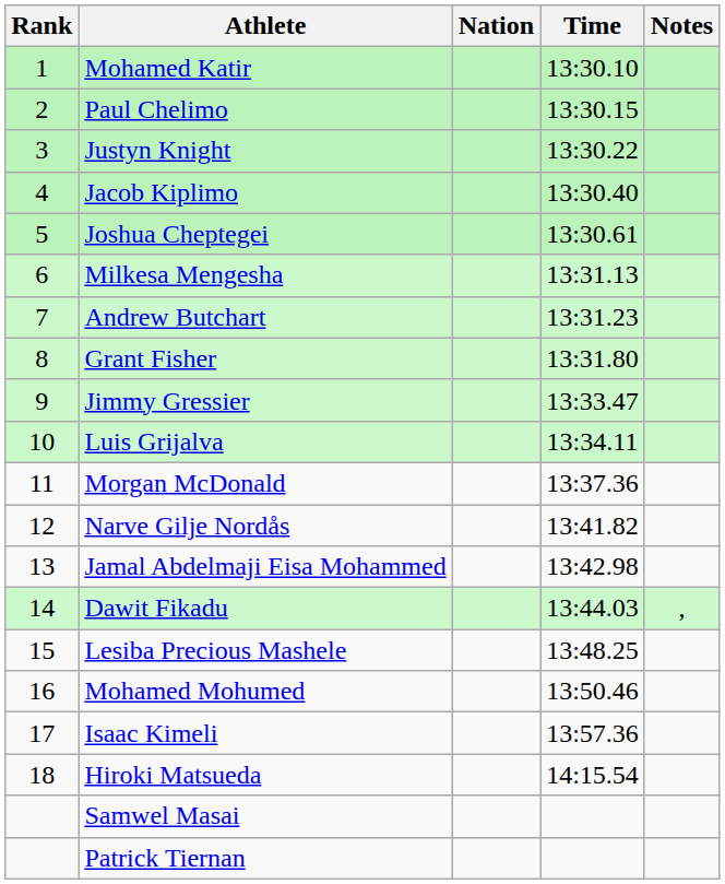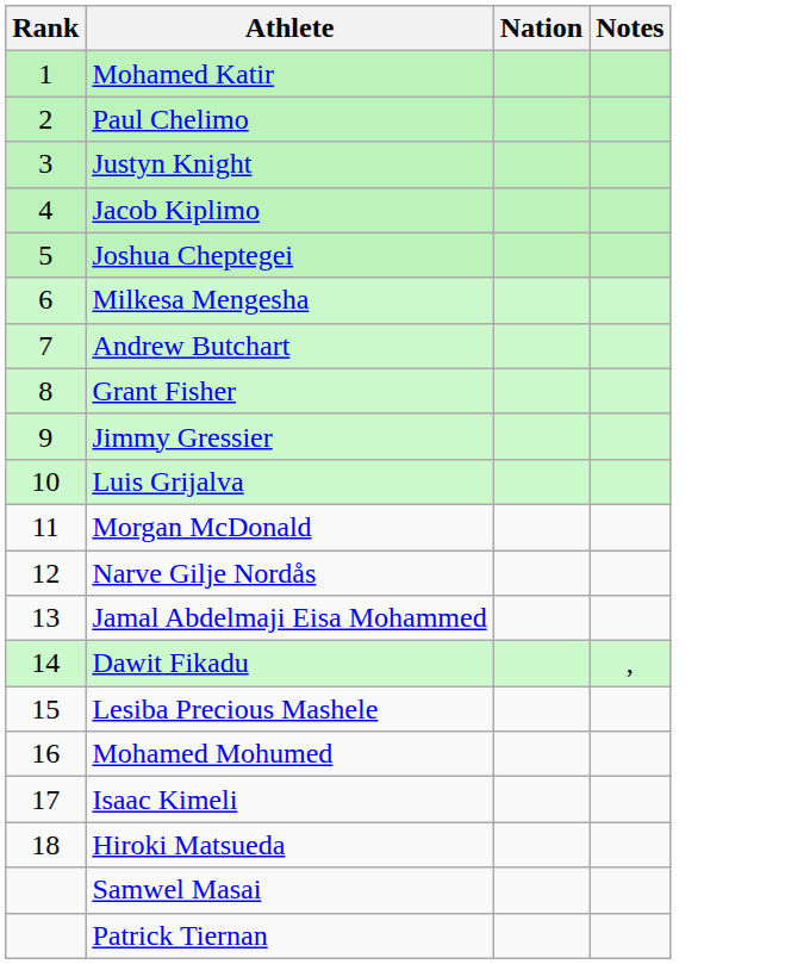- column: Time | 13:30.10 | 13:30.15 | 13:30.22 | 13:30.40 | 13:30.61 | 13:31.13 | 13:31.23 | 13:31.80 | 13:33.47 | 13:34.11 | 13:37.36 | 13:41.82 | 13:42.98 | 13:44.03 | 13:48.25 | 13:50.46 | 13:57.36 | 14:15.54
